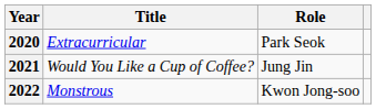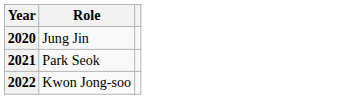- column: Title | Extracurricular | Would You Like a Cup of Coffee? | Monstrous
2020 | Role: Park Seok -> Jung Jin
2021 | Role: Jung Jin -> Park Seok
